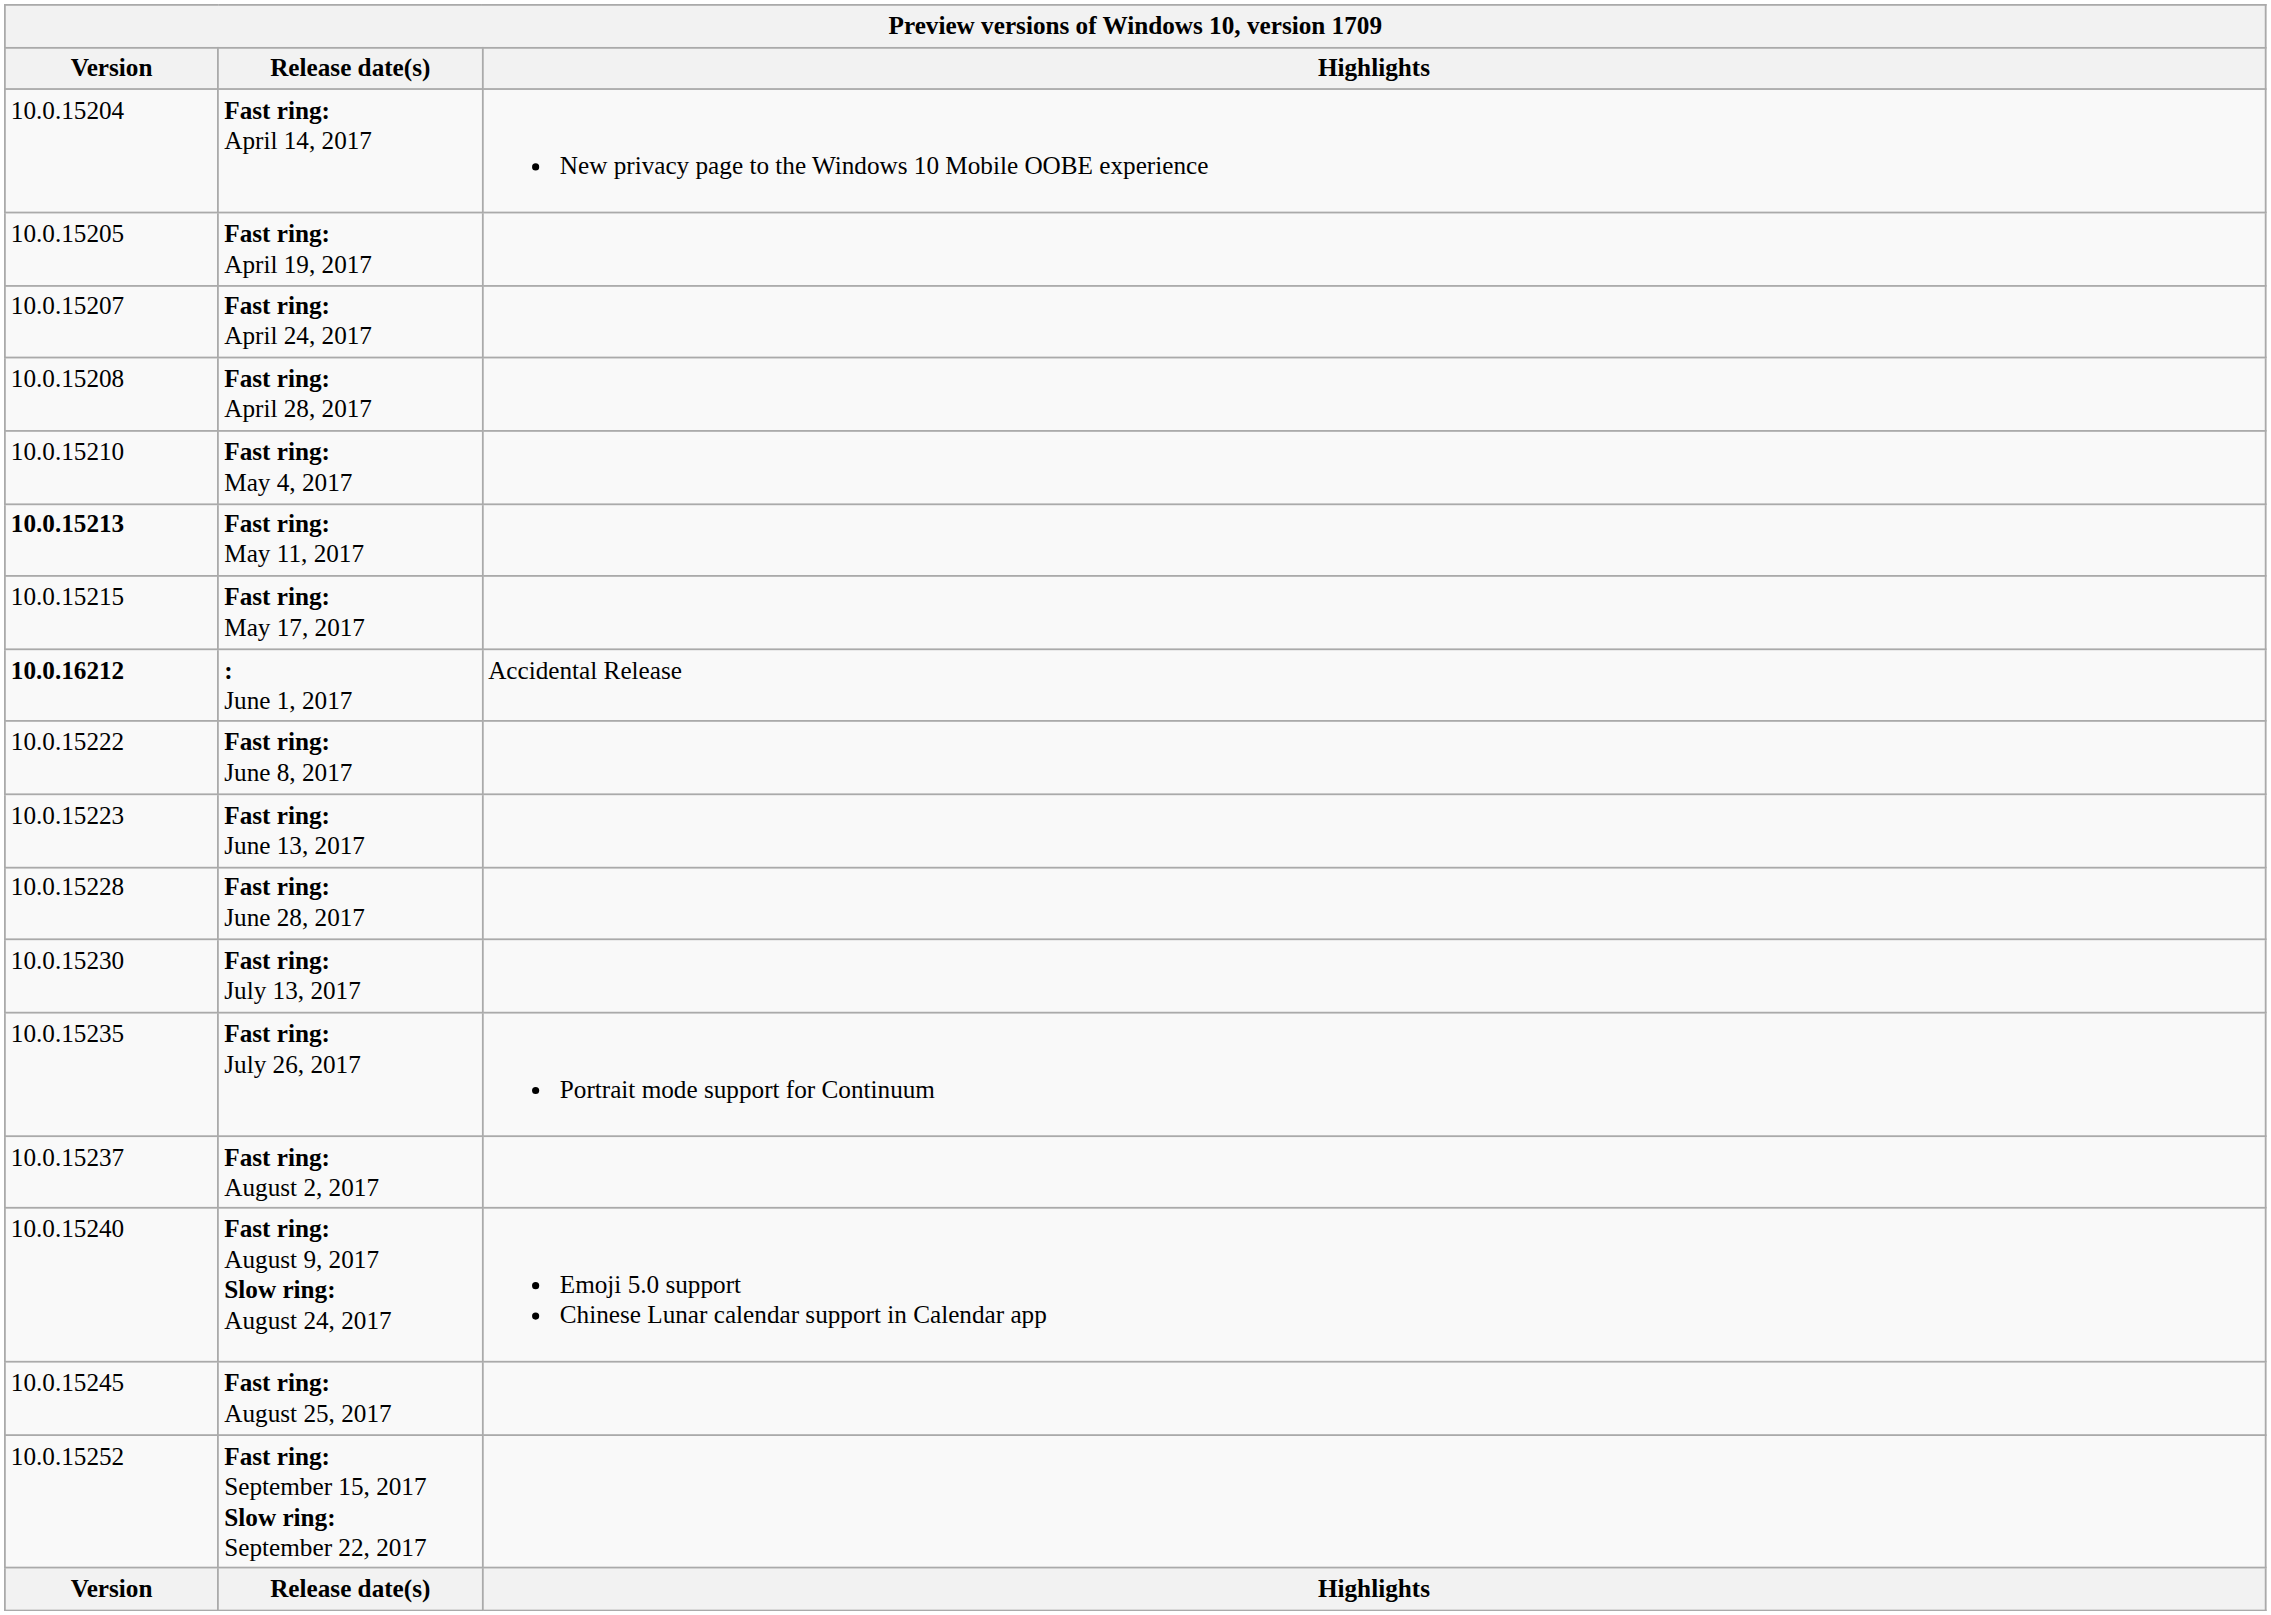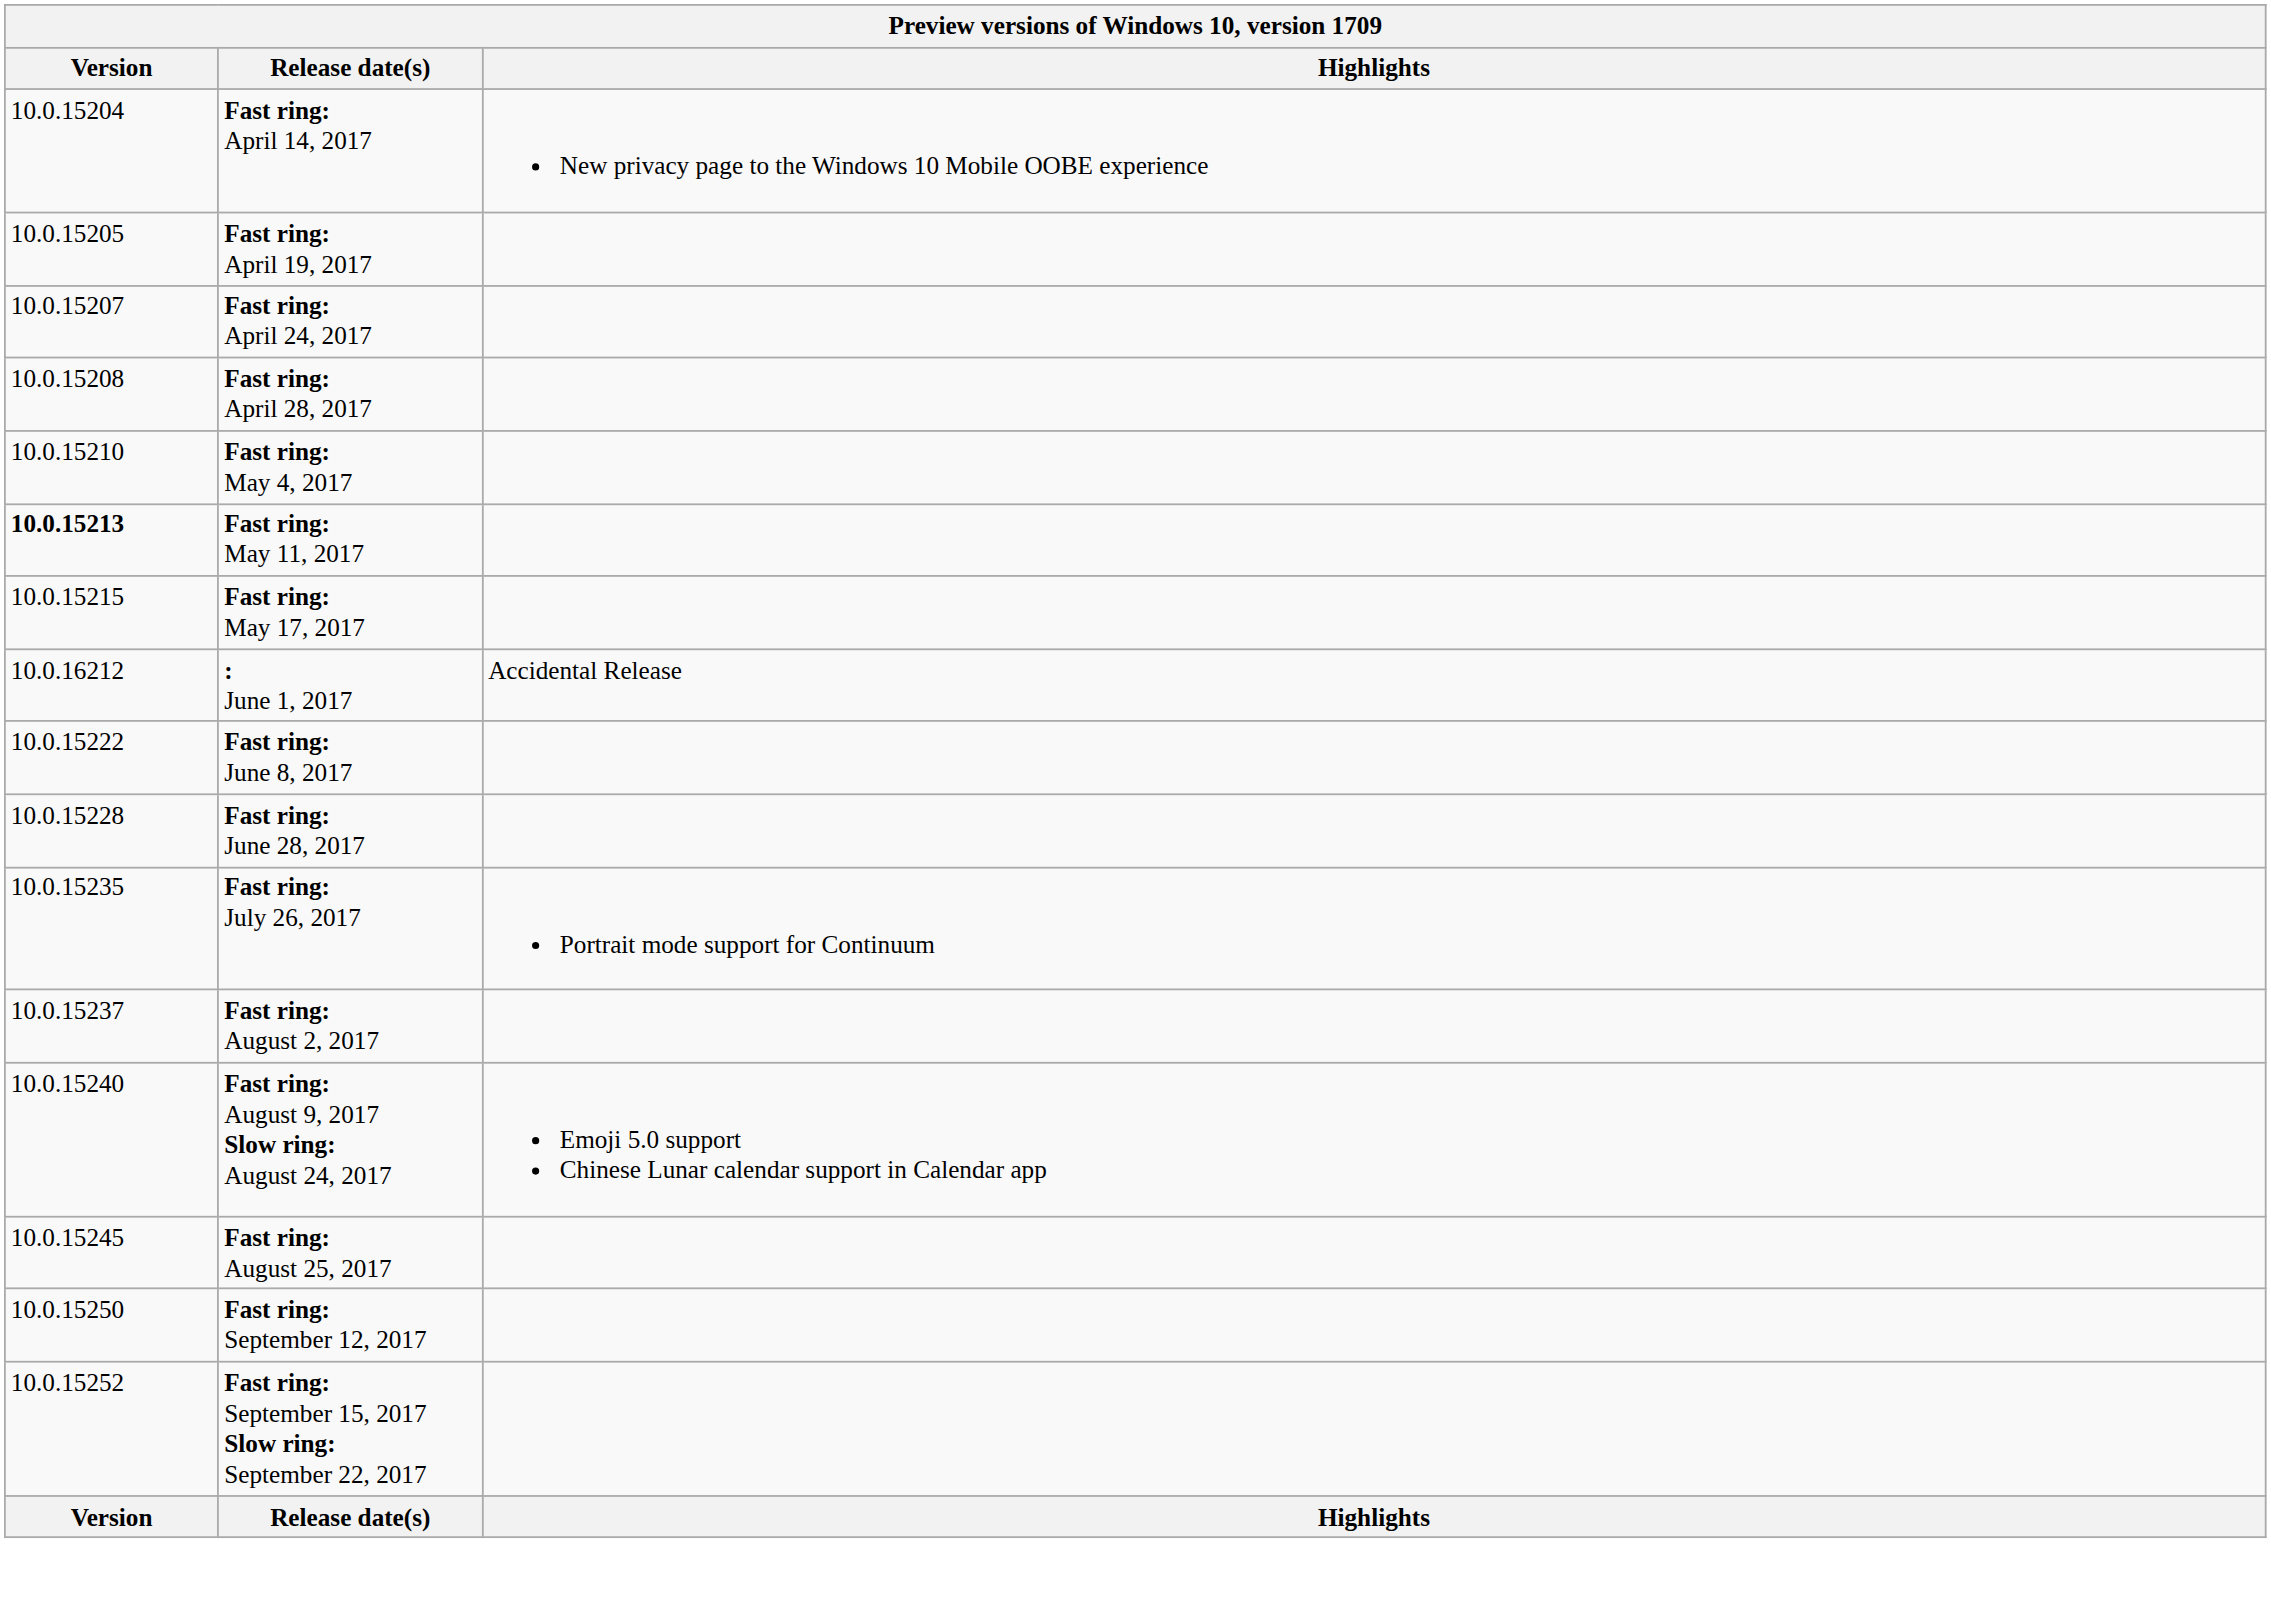: June 1, 2017 | Version: bold -> normal
- row: 10.0.15223 | Fast ring: June 13, 2017
- row: 10.0.15230 | Fast ring: July 13, 2017
+ row: 10.0.15250 | Fast ring: September 12, 2017
